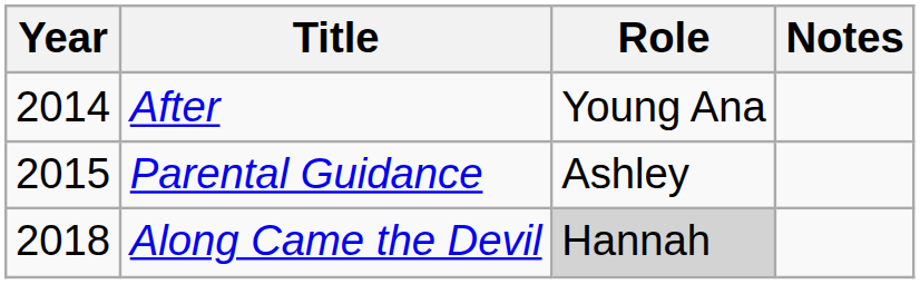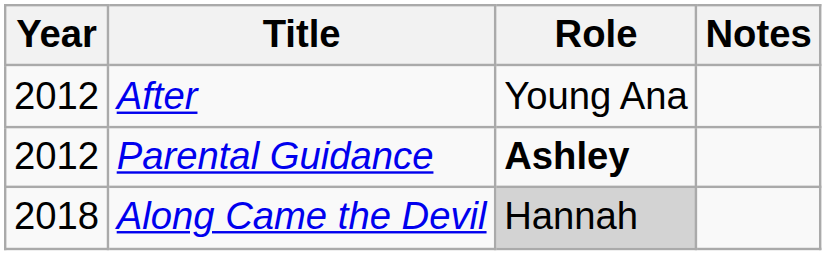After | Year: 2014 -> 2012
Parental Guidance | Year: 2015 -> 2012
Parental Guidance | Role: normal -> bold
